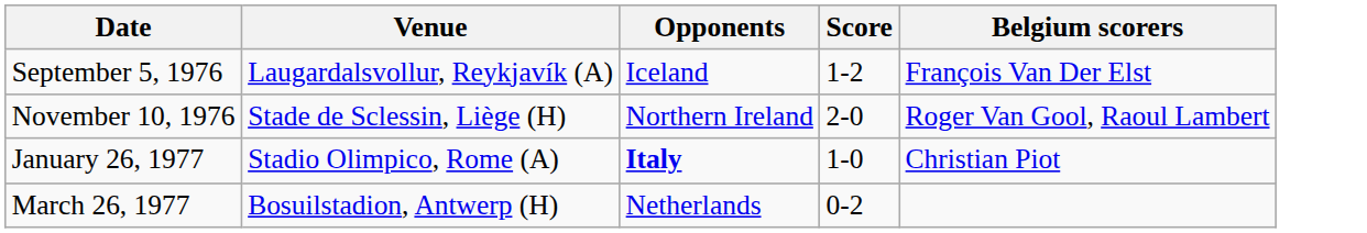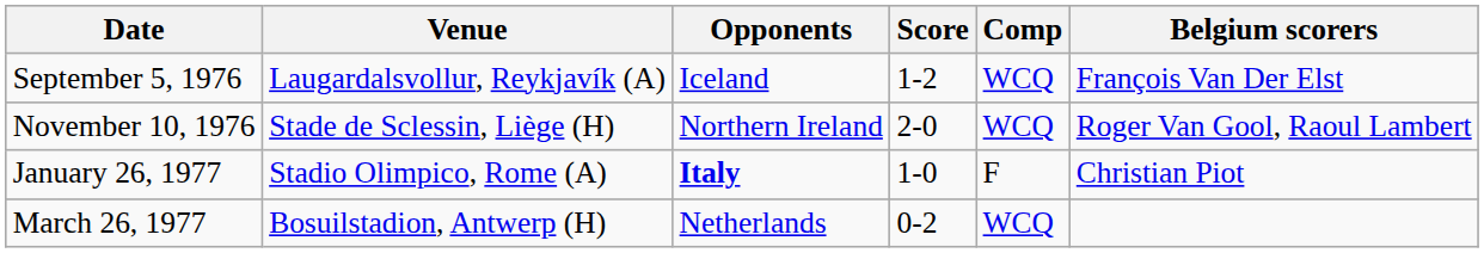+ column: Comp | WCQ | WCQ | F | WCQ
